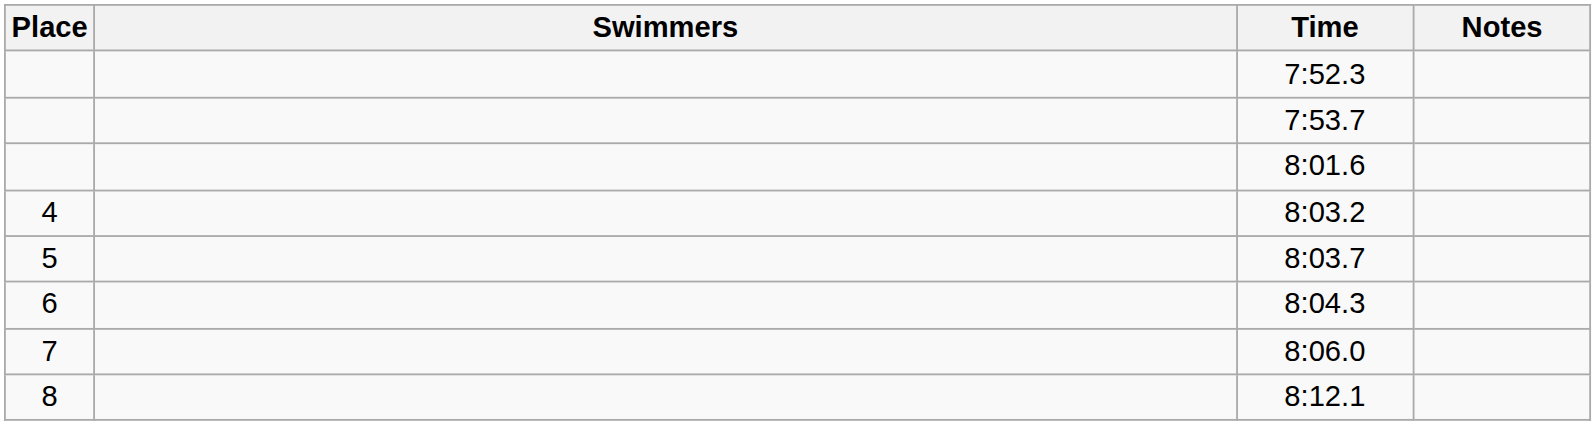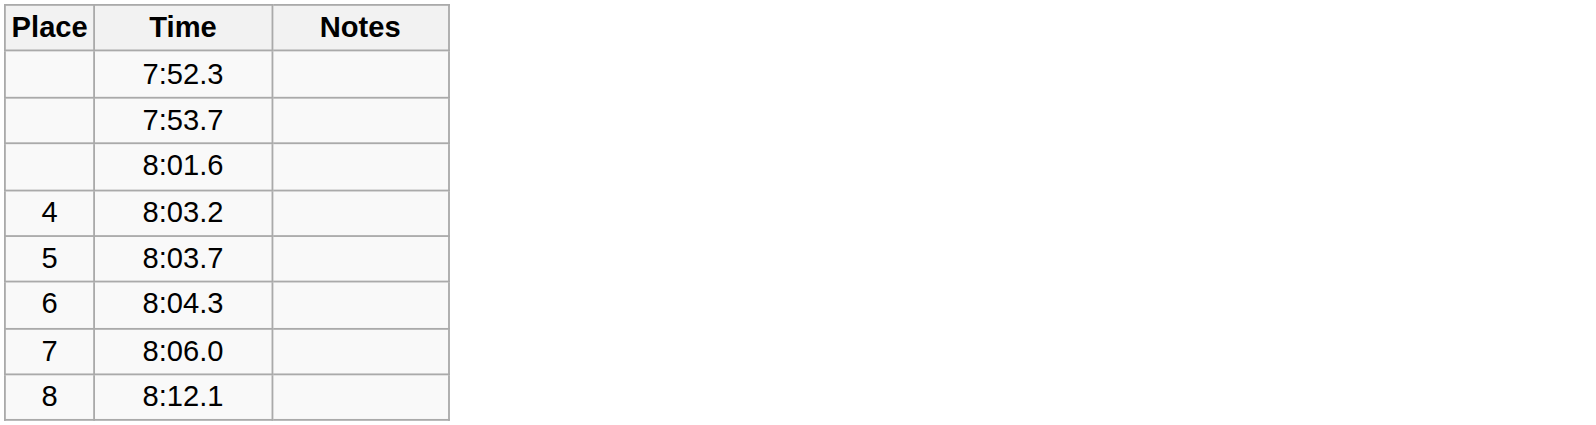- column: Swimmers
